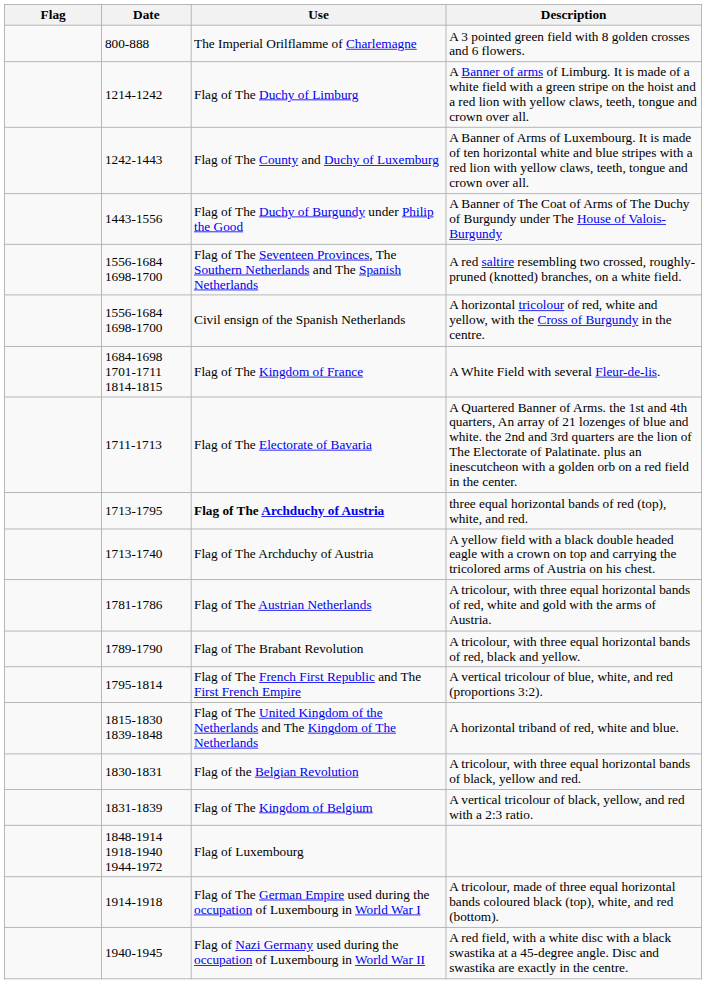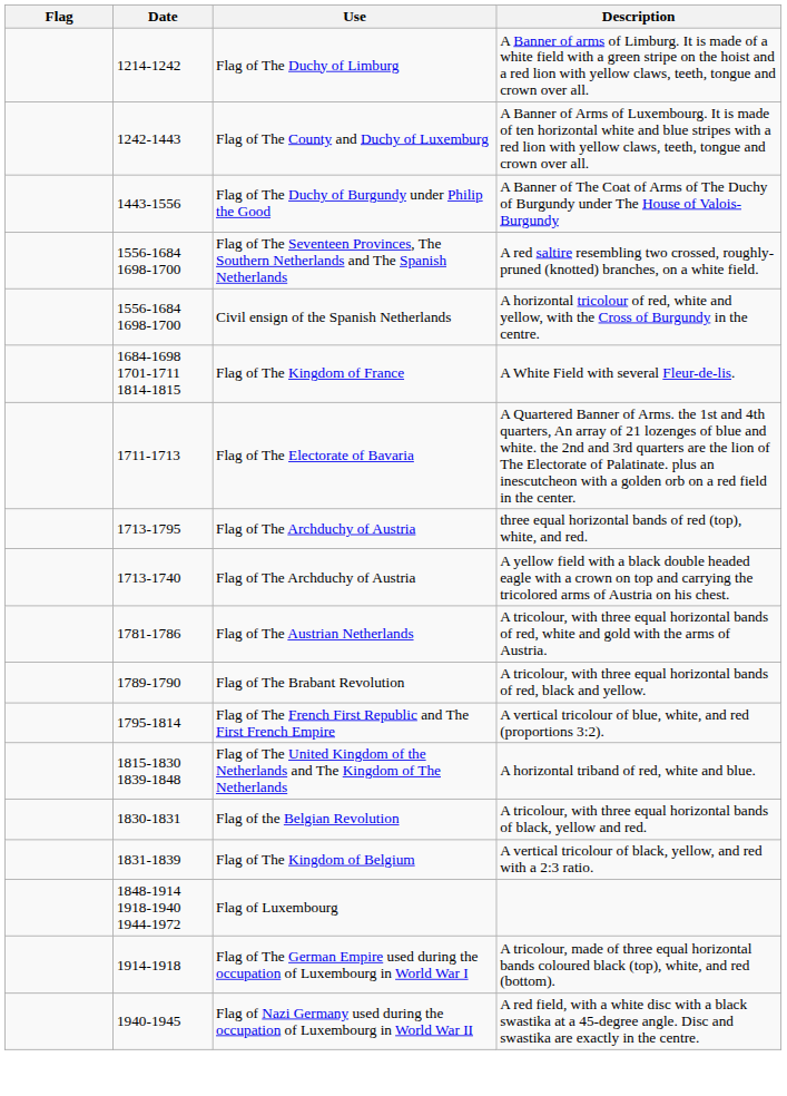- row: 800-888 | The Imperial Orilflamme of Charlemagne | A 3 pointed green field with 8 golden crosses and 6 flowers.
three equal horizontal bands of red (top), white, and red. | Use: bold -> normal
